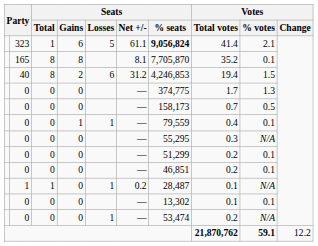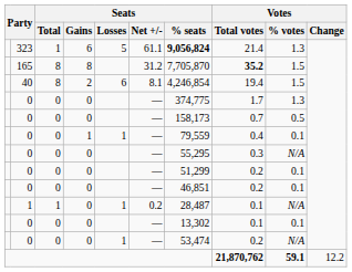323 | Votes / Total votes: 41.4 -> 21.4
323 | Votes / % votes: 2.1 -> 1.3
165 | Seats / Net +/-: 8.1 -> 31.2
165 | Votes / Total votes: normal -> bold
165 | Votes / % votes: 0.1 -> 1.5
40 | Seats / Net +/-: 31.2 -> 8.1
40 | Seats / % seats: 4,246,853 -> 4,246,854
